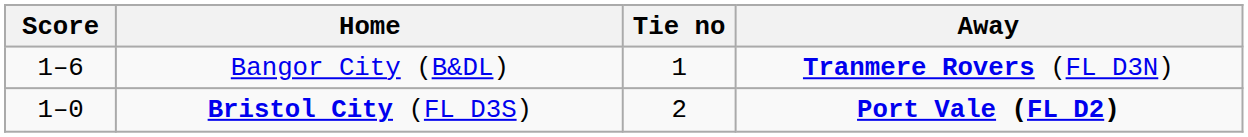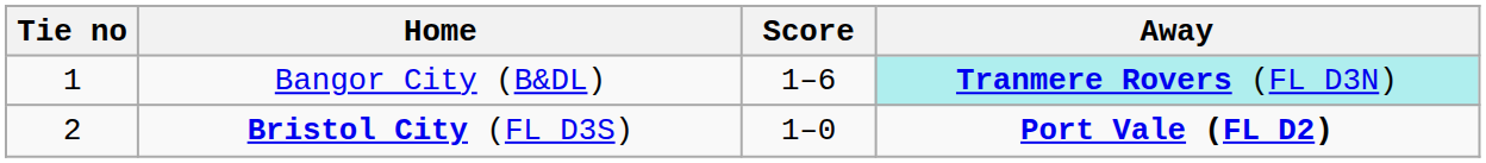columns swapped: Tie no <-> Score
Bangor City (B&DL) | Away: no background -> paleturquoise background
